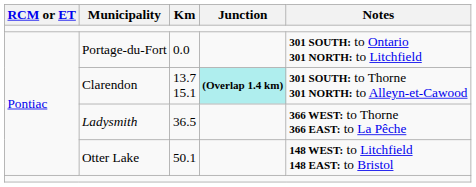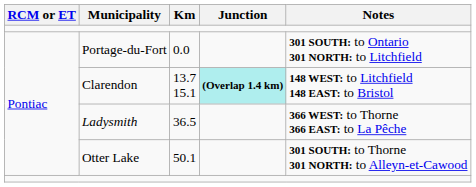Clarendon | Notes: 301 SOUTH: to Thorne 301 NORTH: to Alleyn-et-Cawood -> 148 WEST: to Litchfield 148 EAST: to Bristol
Otter Lake | Notes: 148 WEST: to Litchfield 148 EAST: to Bristol -> 301 SOUTH: to Thorne 301 NORTH: to Alleyn-et-Cawood
